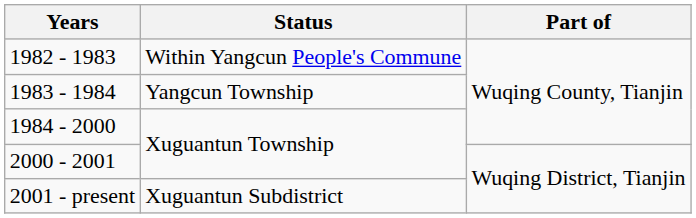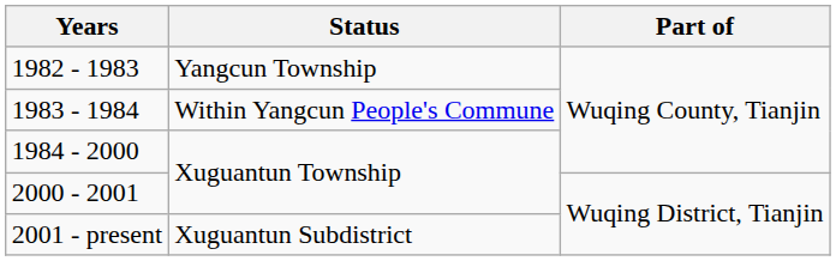1982 - 1983 | Status: Within Yangcun People's Commune -> Yangcun Township
1983 - 1984 | Status: Yangcun Township -> Within Yangcun People's Commune
